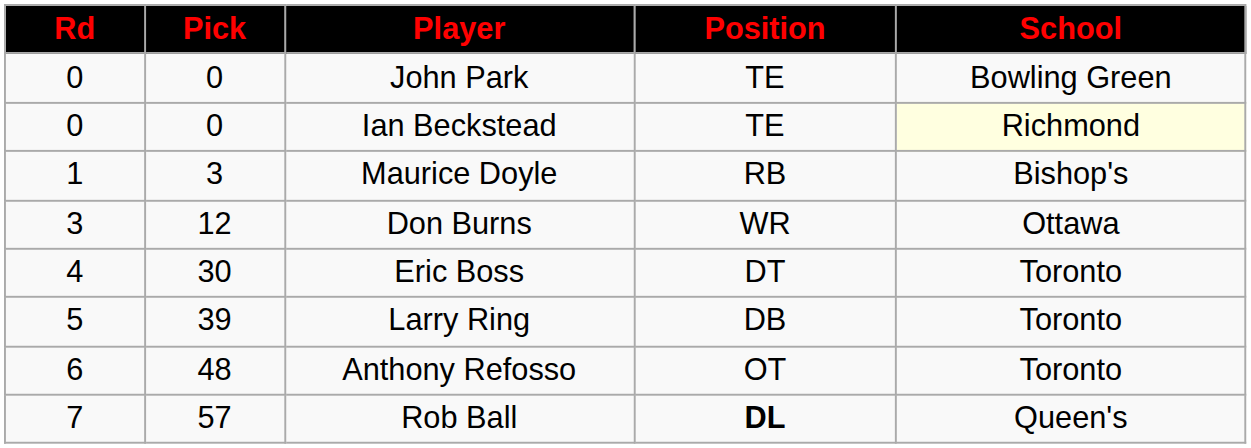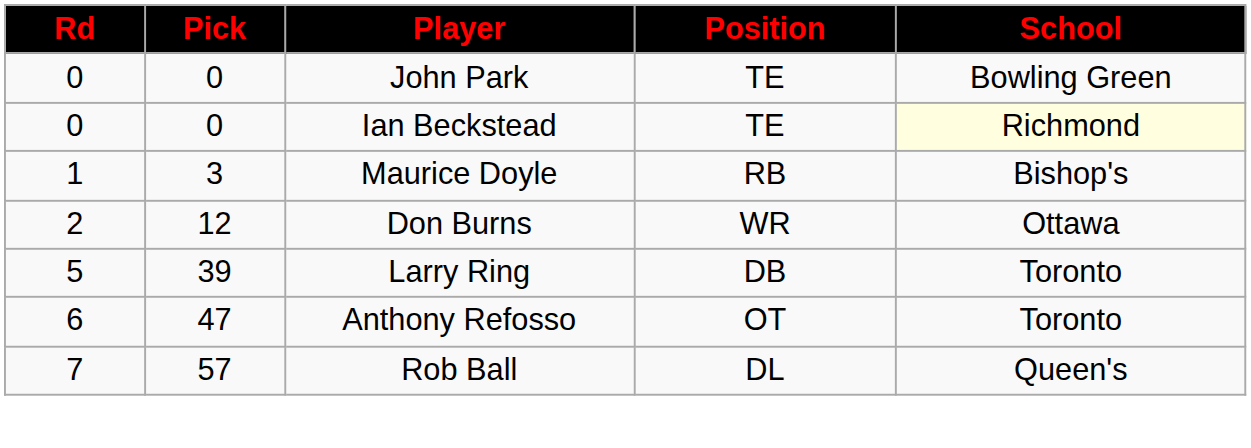Don Burns | Rd: 3 -> 2
- row: 4 | 30 | Eric Boss | DT | Toronto
Anthony Refosso | Pick: 48 -> 47
Rob Ball | Position: bold -> normal
